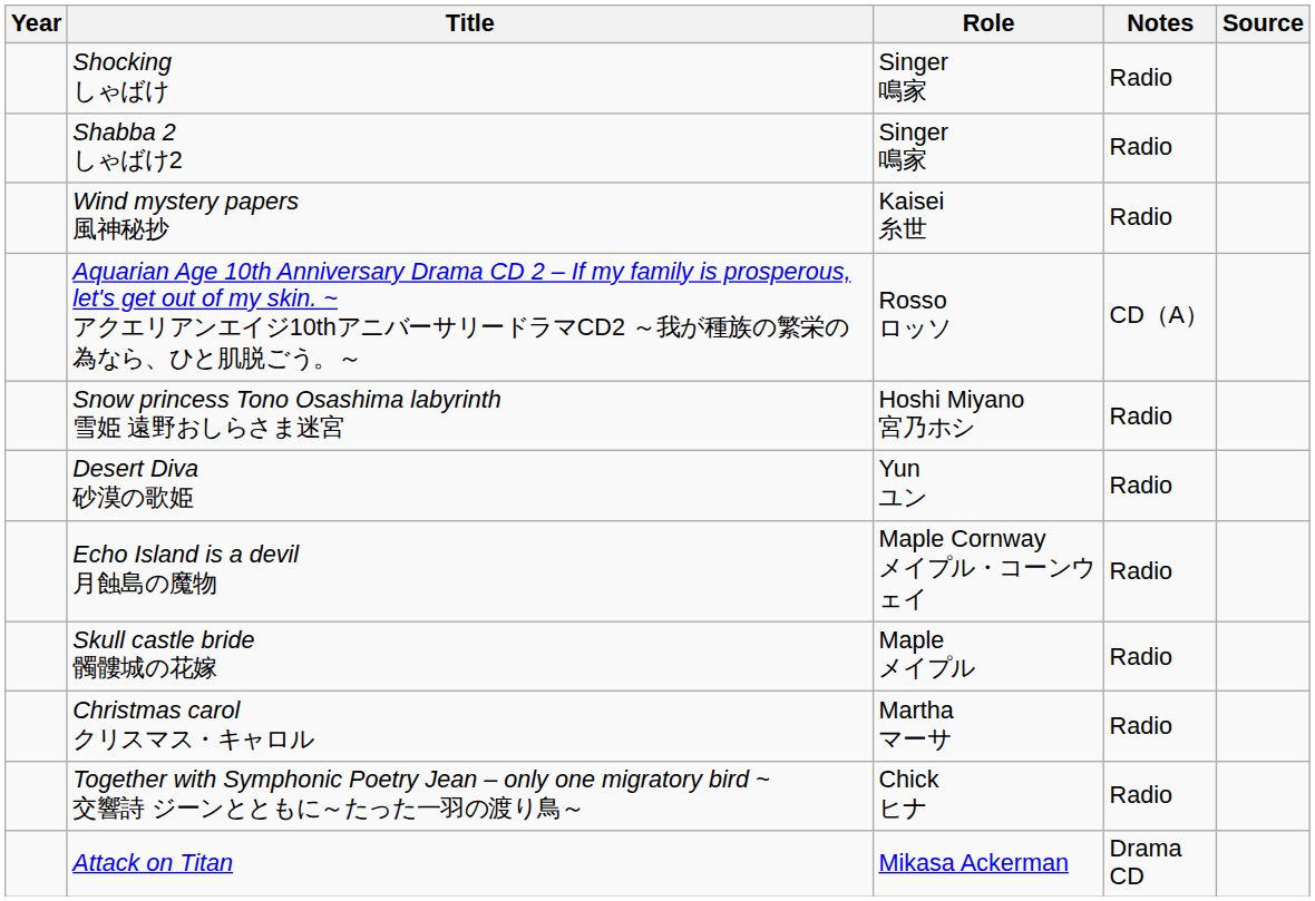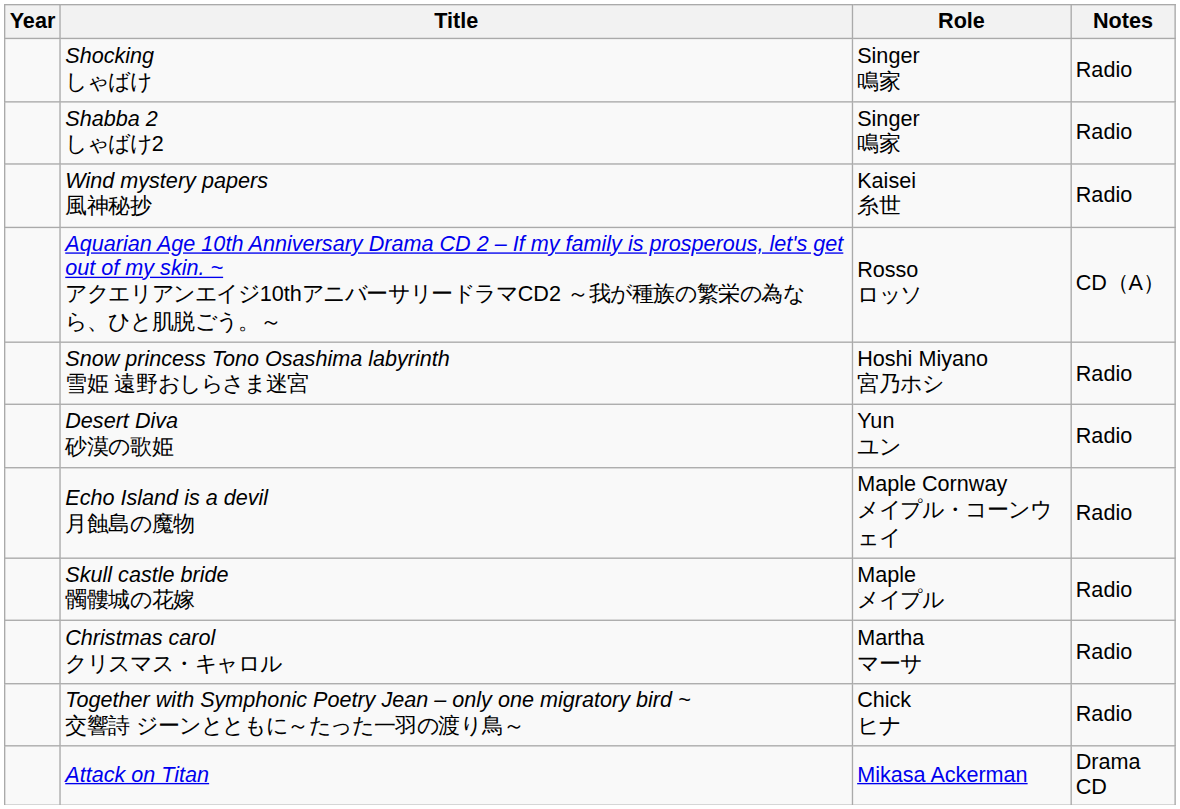- column: Source
